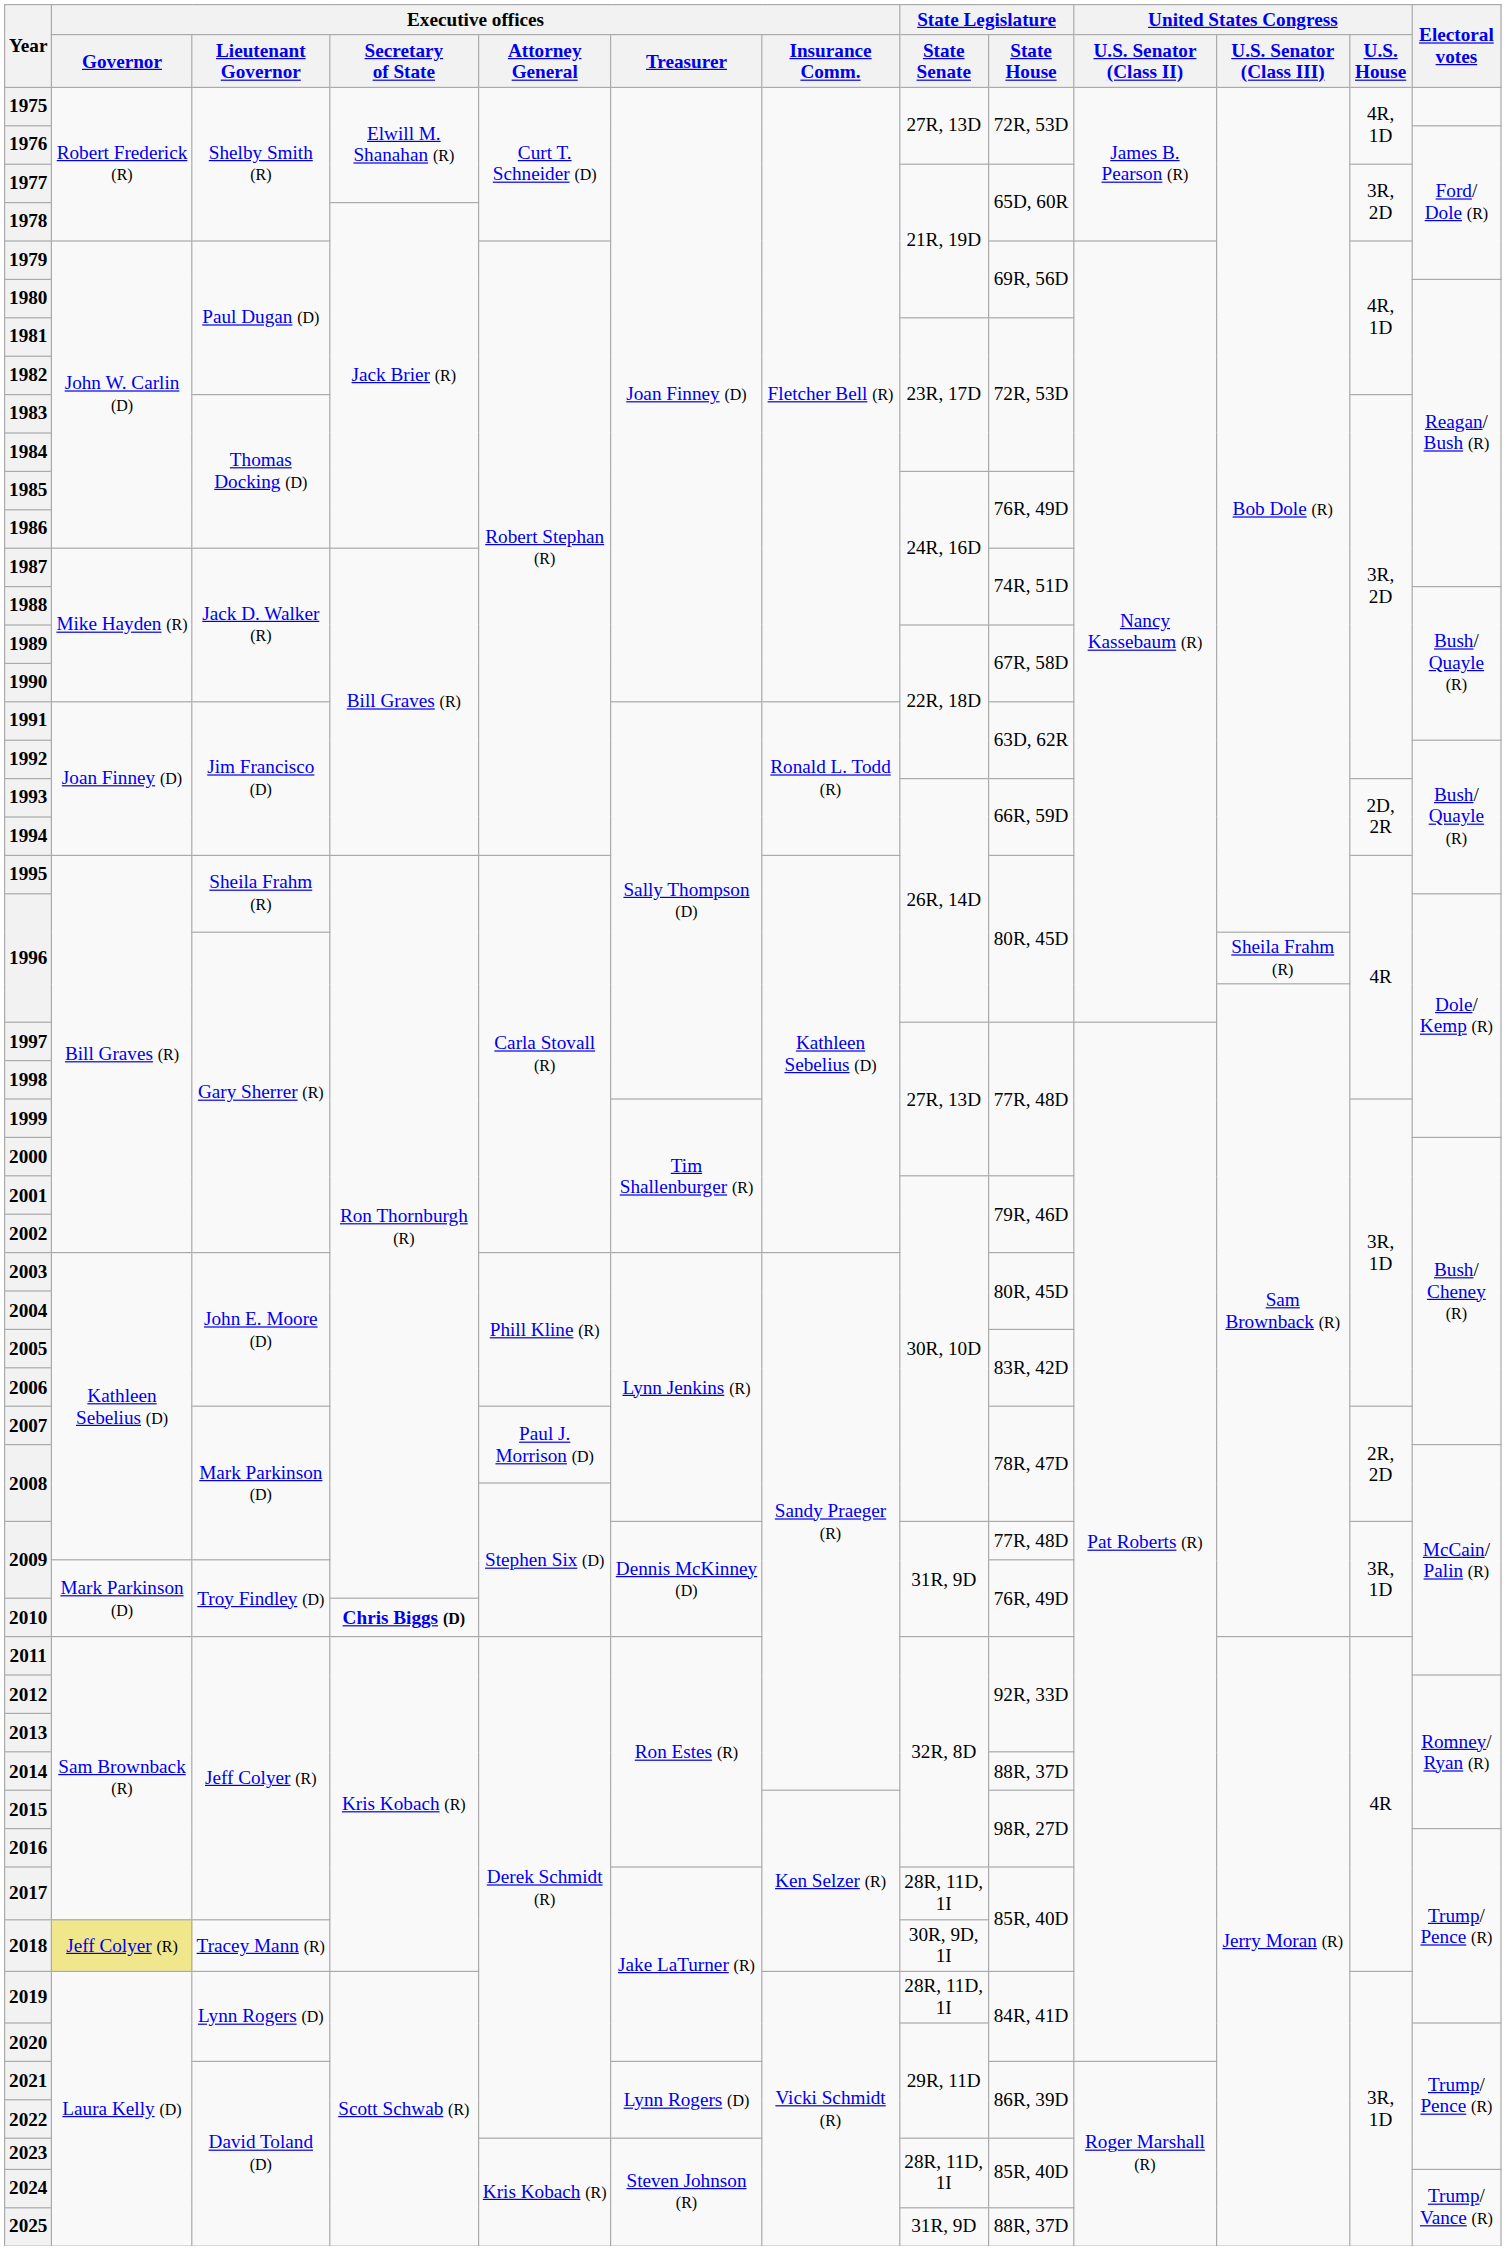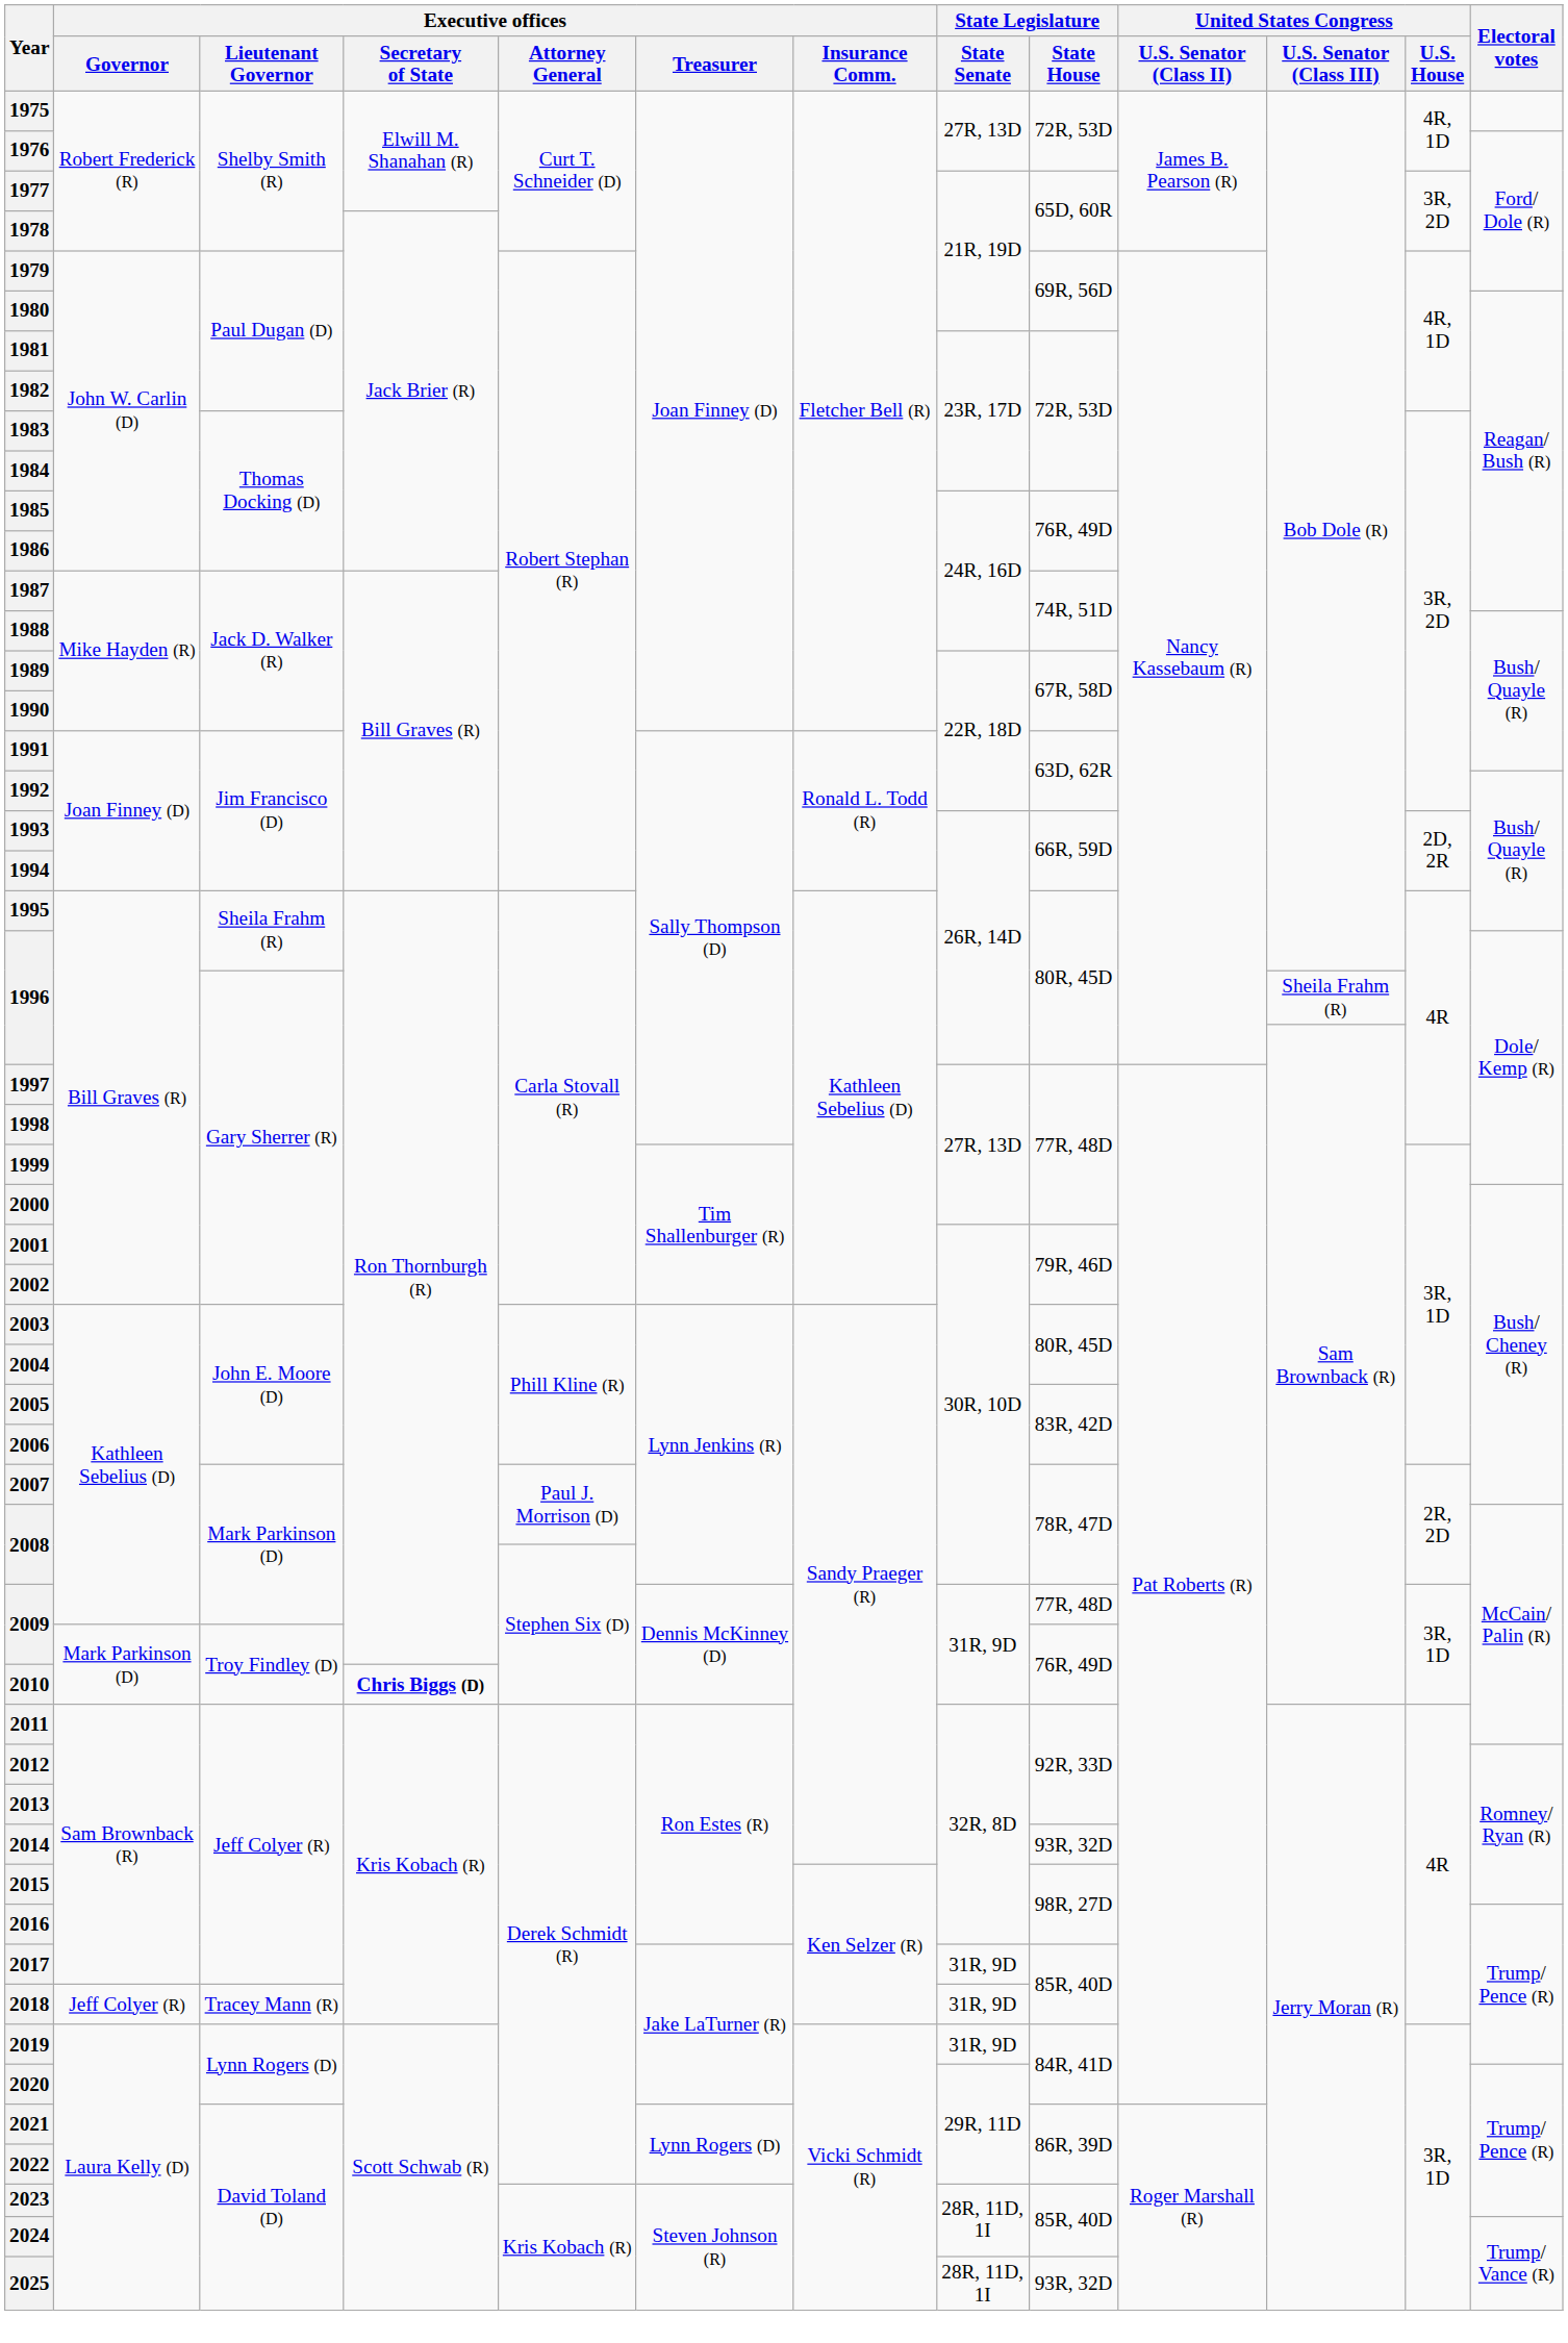2014 | State Legislature / State House: 88R, 37D -> 93R, 32D
2017 | State Legislature / State Senate: 28R, 11D, 1I -> 31R, 9D
2018 | Executive offices / Governor: khaki background -> no background
2018 | State Legislature / State Senate: 30R, 9D, 1I -> 31R, 9D
2019 | State Legislature / State Senate: 28R, 11D, 1I -> 31R, 9D
2025 | State Legislature / State Senate: 31R, 9D -> 28R, 11D, 1I
2025 | State Legislature / State House: 88R, 37D -> 93R, 32D
